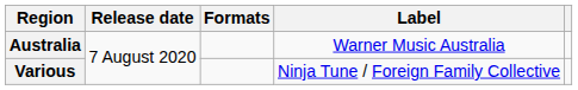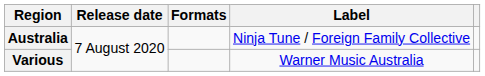Australia | Label: Warner Music Australia -> Ninja Tune / Foreign Family Collective
Various | Label: Ninja Tune / Foreign Family Collective -> Warner Music Australia
